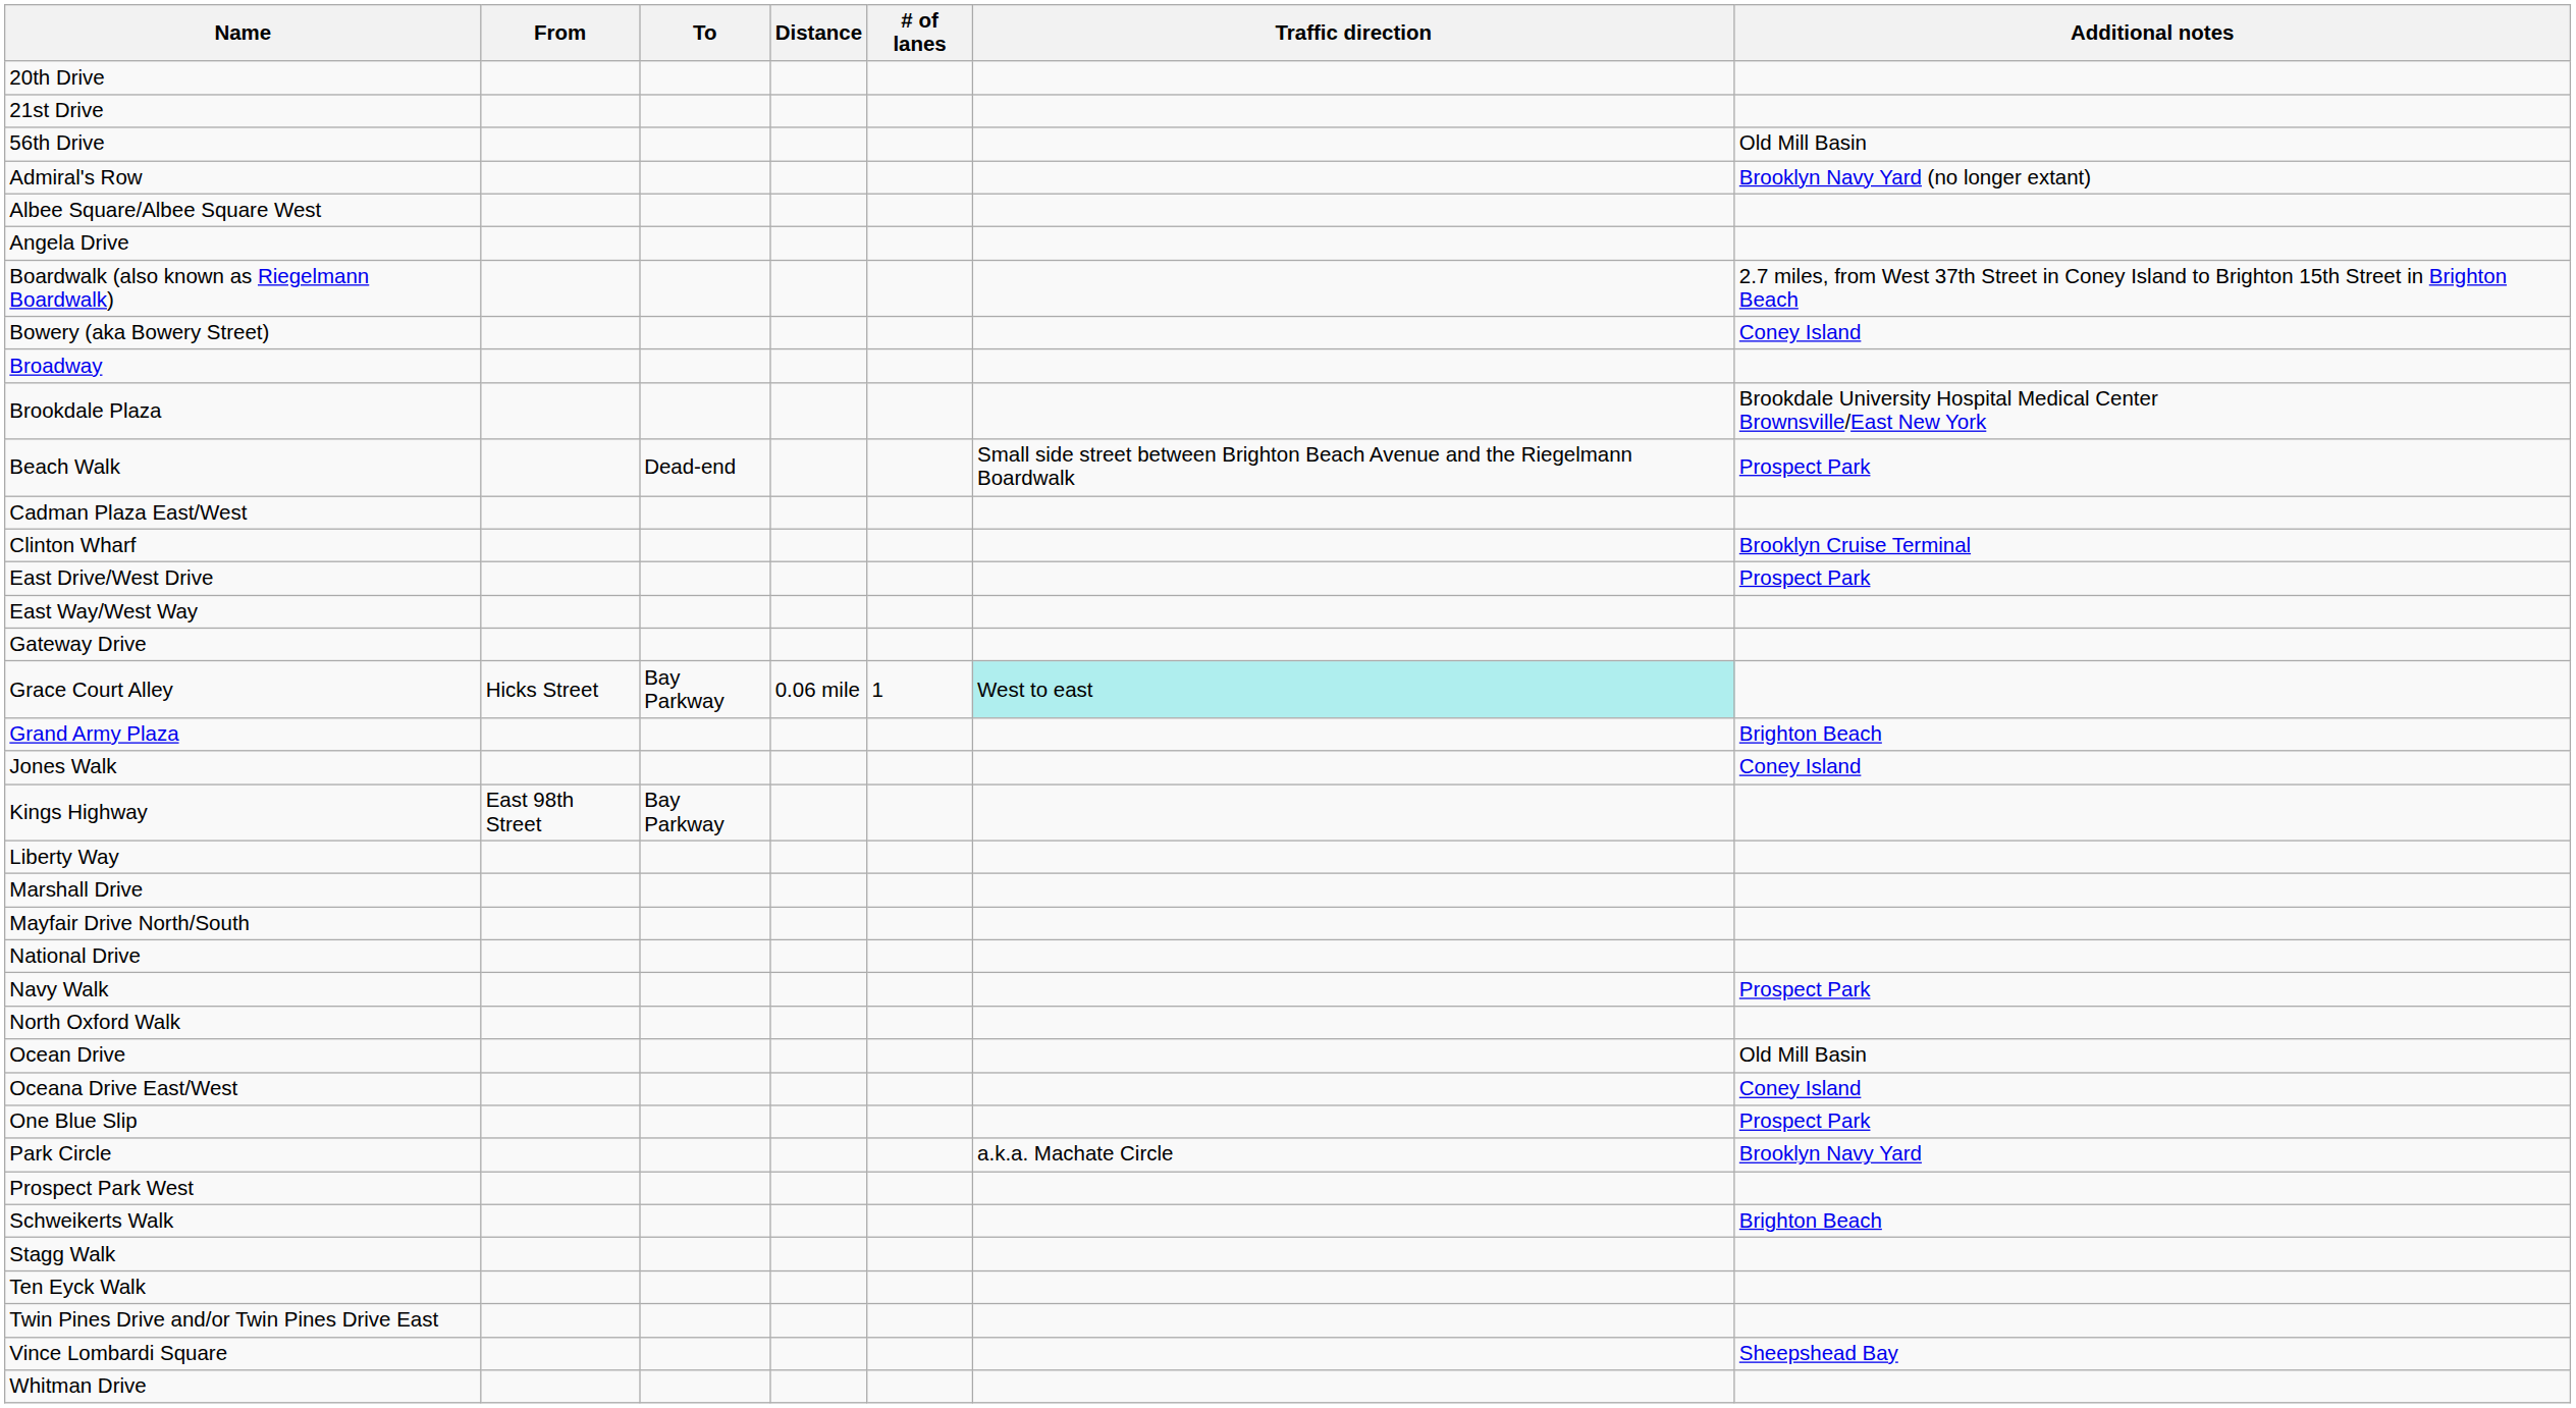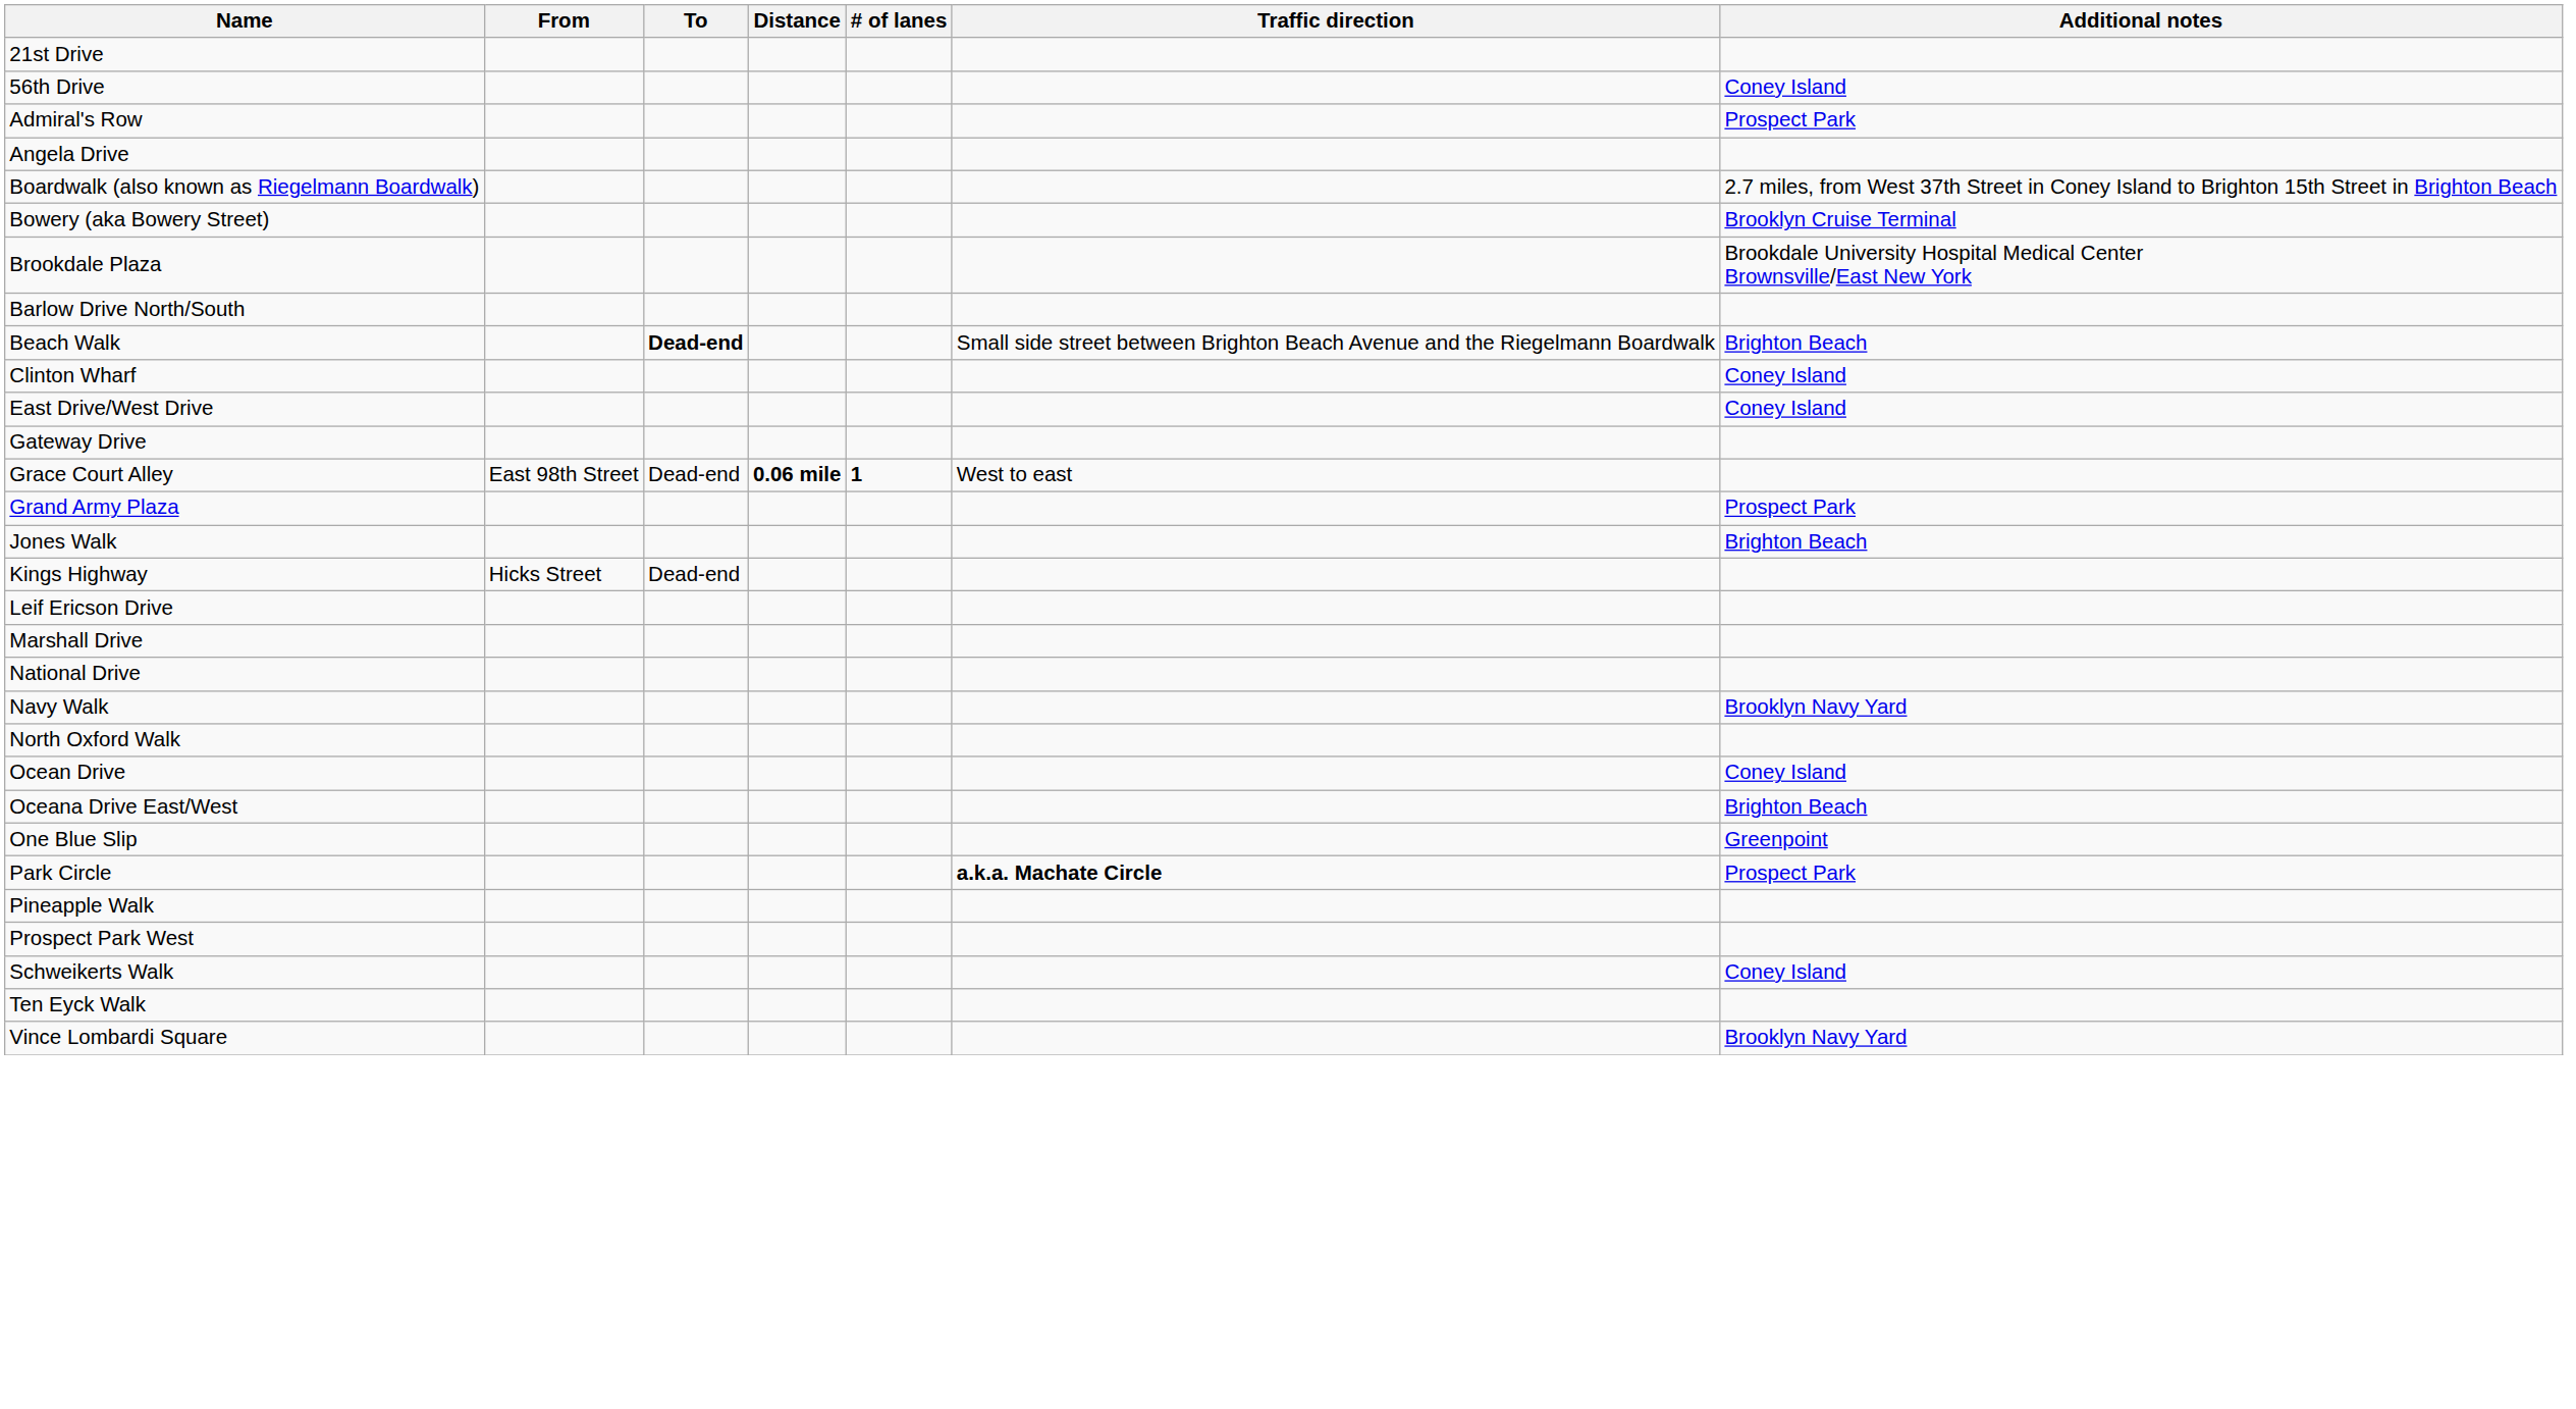- row: 20th Drive
56th Drive | Additional notes: Old Mill Basin -> Coney Island
Admiral's Row | Additional notes: Brooklyn Navy Yard (no longer extant) -> Prospect Park
- row: Albee Square/Albee Square West
Bowery (aka Bowery Street) | Additional notes: Coney Island -> Brooklyn Cruise Terminal
- row: Broadway
+ row: Barlow Drive North/South
Beach Walk | To: normal -> bold
Beach Walk | Additional notes: Prospect Park -> Brighton Beach
- row: Cadman Plaza East/West
Clinton Wharf | Additional notes: Brooklyn Cruise Terminal -> Coney Island
East Drive/West Drive | Additional notes: Prospect Park -> Coney Island
- row: East Way/West Way
Grace Court Alley | From: Hicks Street -> East 98th Street
Grace Court Alley | To: Bay Parkway -> Dead-end
Grace Court Alley | Distance: normal -> bold
Grace Court Alley | # of lanes: normal -> bold
Grace Court Alley | Traffic direction: paleturquoise background -> no background
Grand Army Plaza | Additional notes: Brighton Beach -> Prospect Park
Jones Walk | Additional notes: Coney Island -> Brighton Beach
Kings Highway | From: East 98th Street -> Hicks Street
Kings Highway | To: Bay Parkway -> Dead-end
+ row: Leif Ericson Drive
- row: Liberty Way
- row: Mayfair Drive North/South
Navy Walk | Additional notes: Prospect Park -> Brooklyn Navy Yard
Ocean Drive | Additional notes: Old Mill Basin -> Coney Island
Oceana Drive East/West | Additional notes: Coney Island -> Brighton Beach
One Blue Slip | Additional notes: Prospect Park -> Greenpoint
Park Circle | Traffic direction: normal -> bold
Park Circle | Additional notes: Brooklyn Navy Yard -> Prospect Park
+ row: Pineapple Walk
Schweikerts Walk | Additional notes: Brighton Beach -> Coney Island
- row: Stagg Walk
- row: Twin Pines Drive and/or Twin Pines Drive East
Vince Lombardi Square | Additional notes: Sheepshead Bay -> Brooklyn Navy Yard
- row: Whitman Drive
